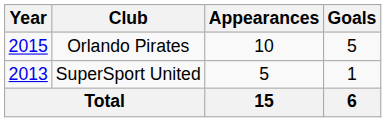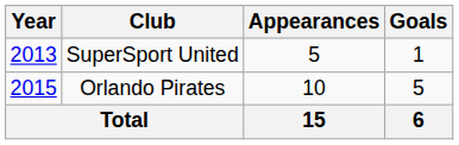rows swapped: SuperSport United <-> Orlando Pirates
